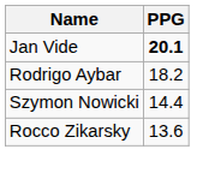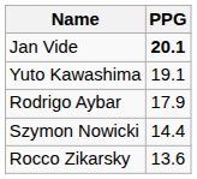+ row: Yuto Kawashima | 19.1
Rodrigo Aybar | PPG: 18.2 -> 17.9
